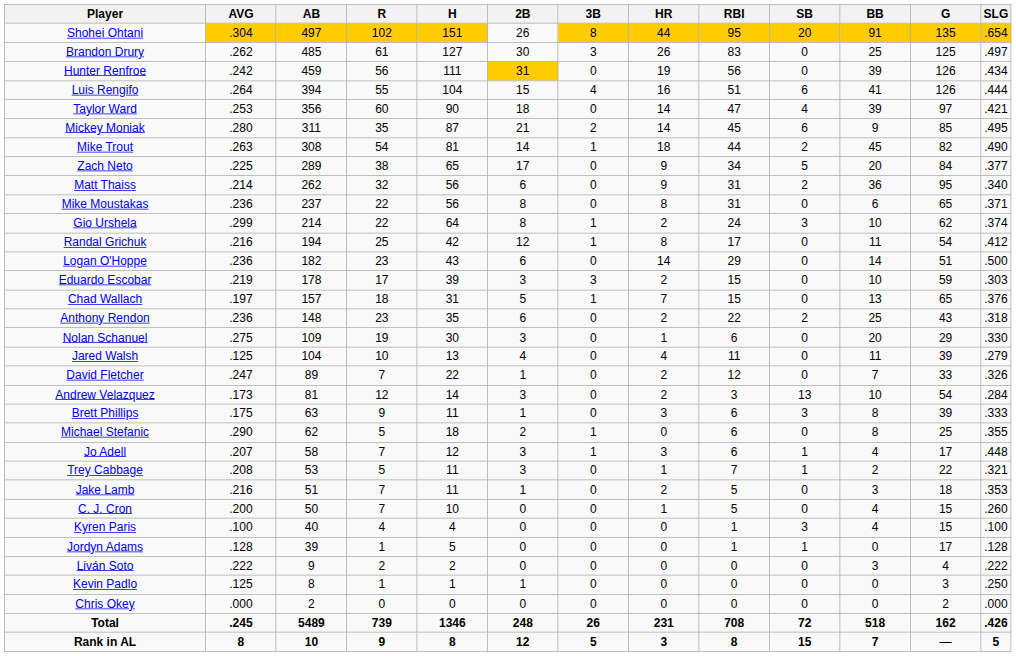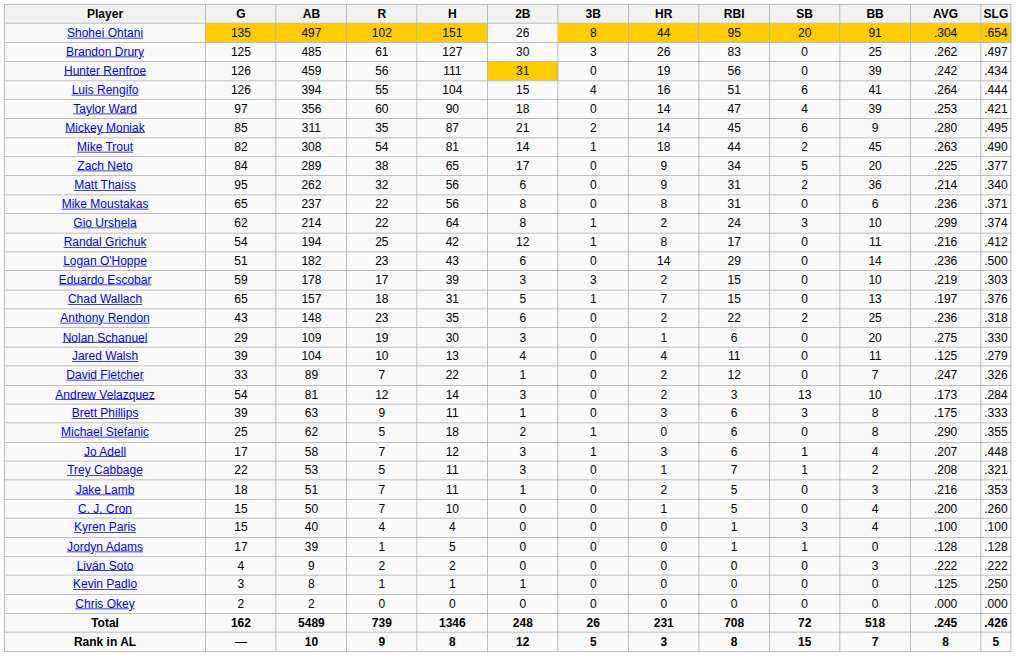columns swapped: G <-> AVG
